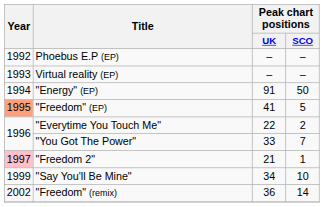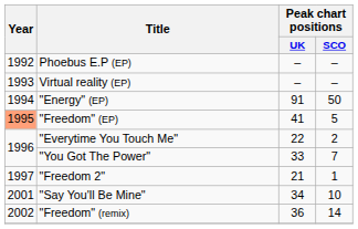"Freedom 2" | Year: pink background -> no background
"Say You'll Be Mine" | Year: 1999 -> 2001
